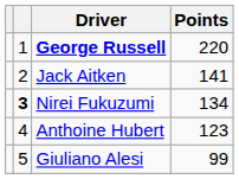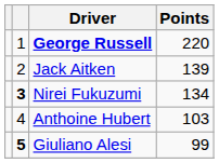Jack Aitken | Points: 141 -> 139
Anthoine Hubert | Points: 123 -> 103
Giuliano Alesi | column 2: normal -> bold
